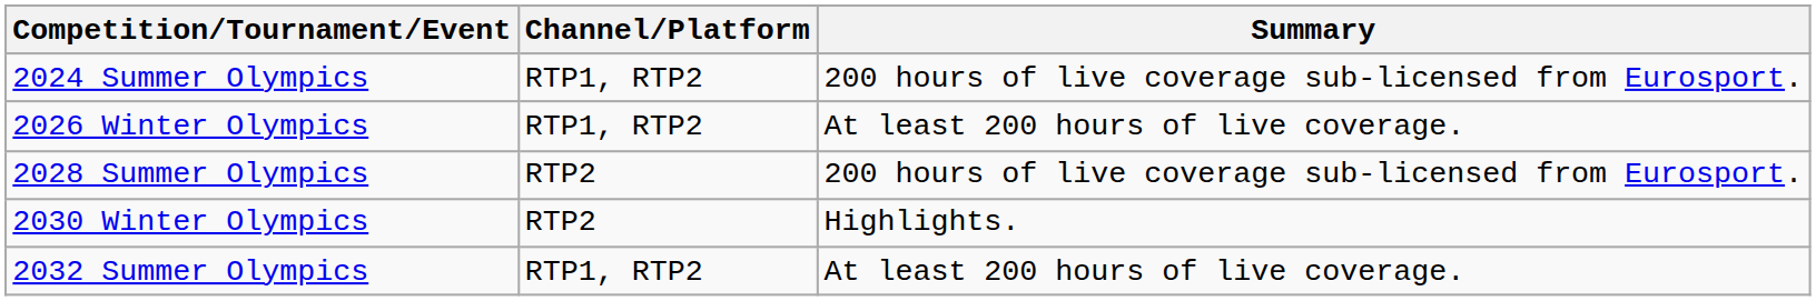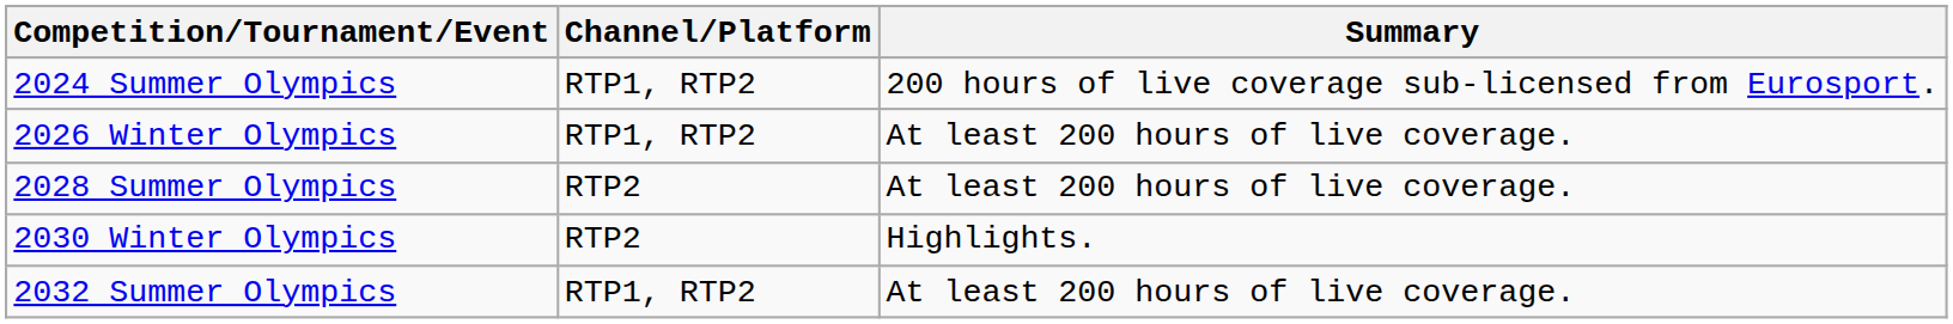2028 Summer Olympics | Summary: 200 hours of live coverage sub-licensed from Eurosport. -> At least 200 hours of live coverage.
